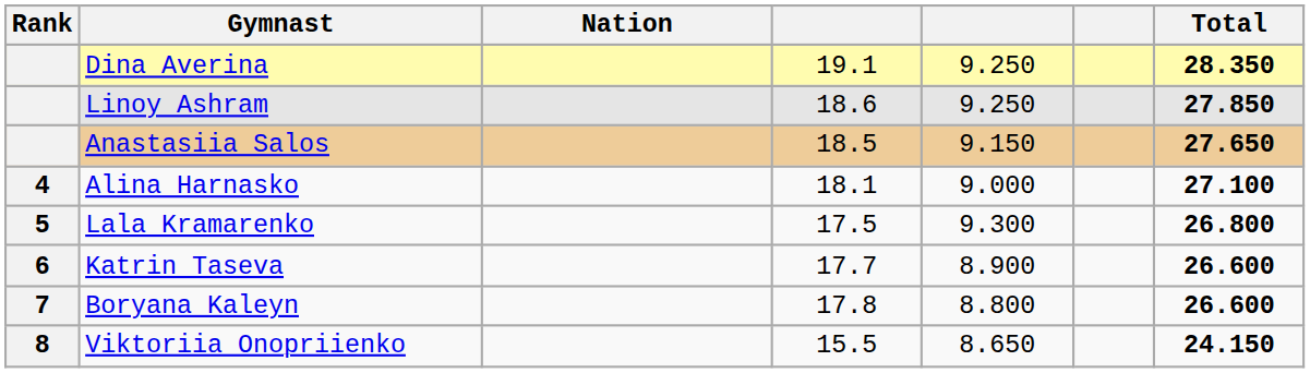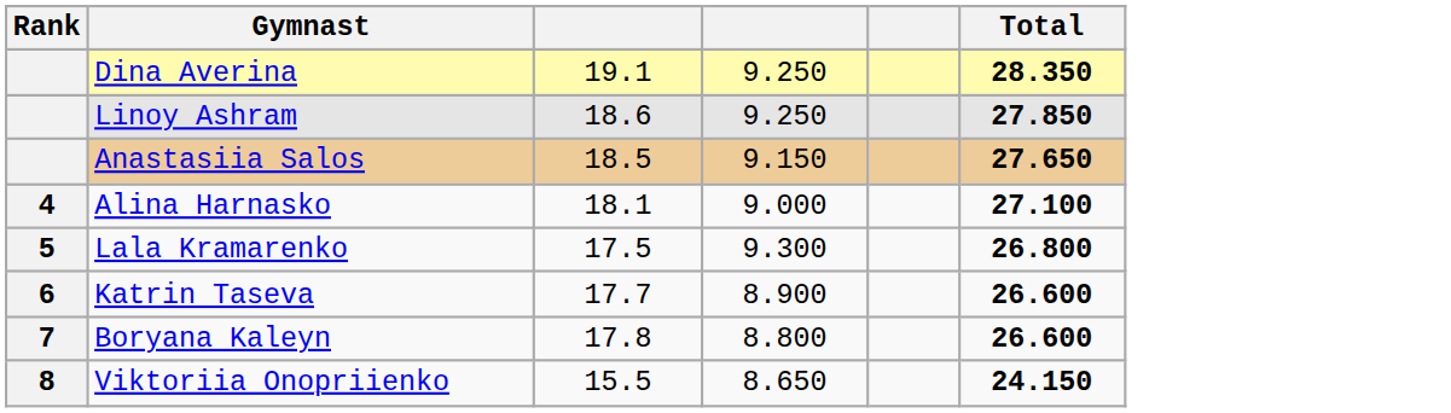- column: Nation
